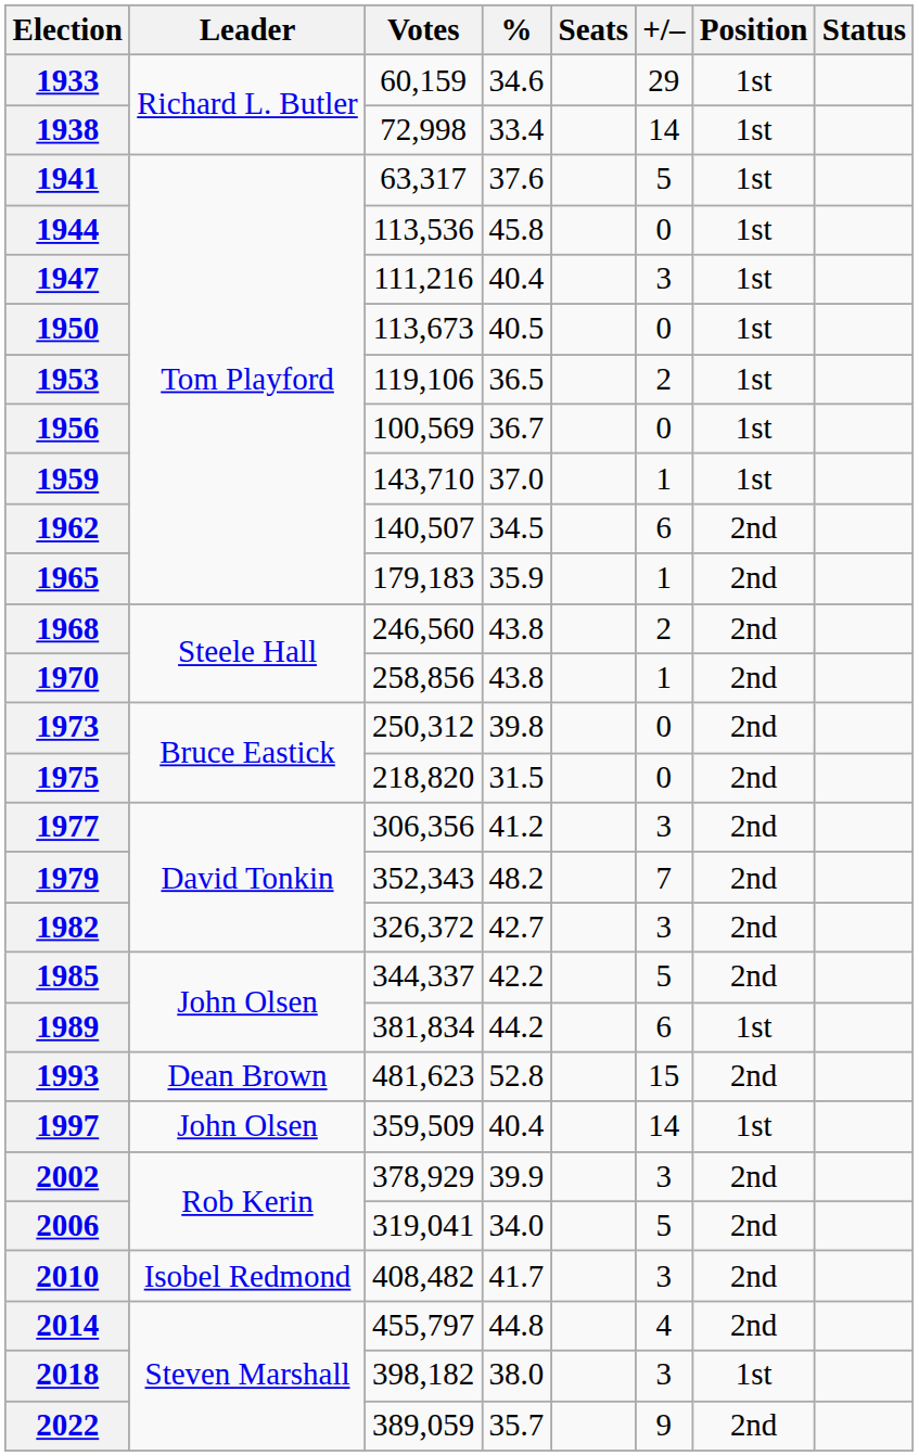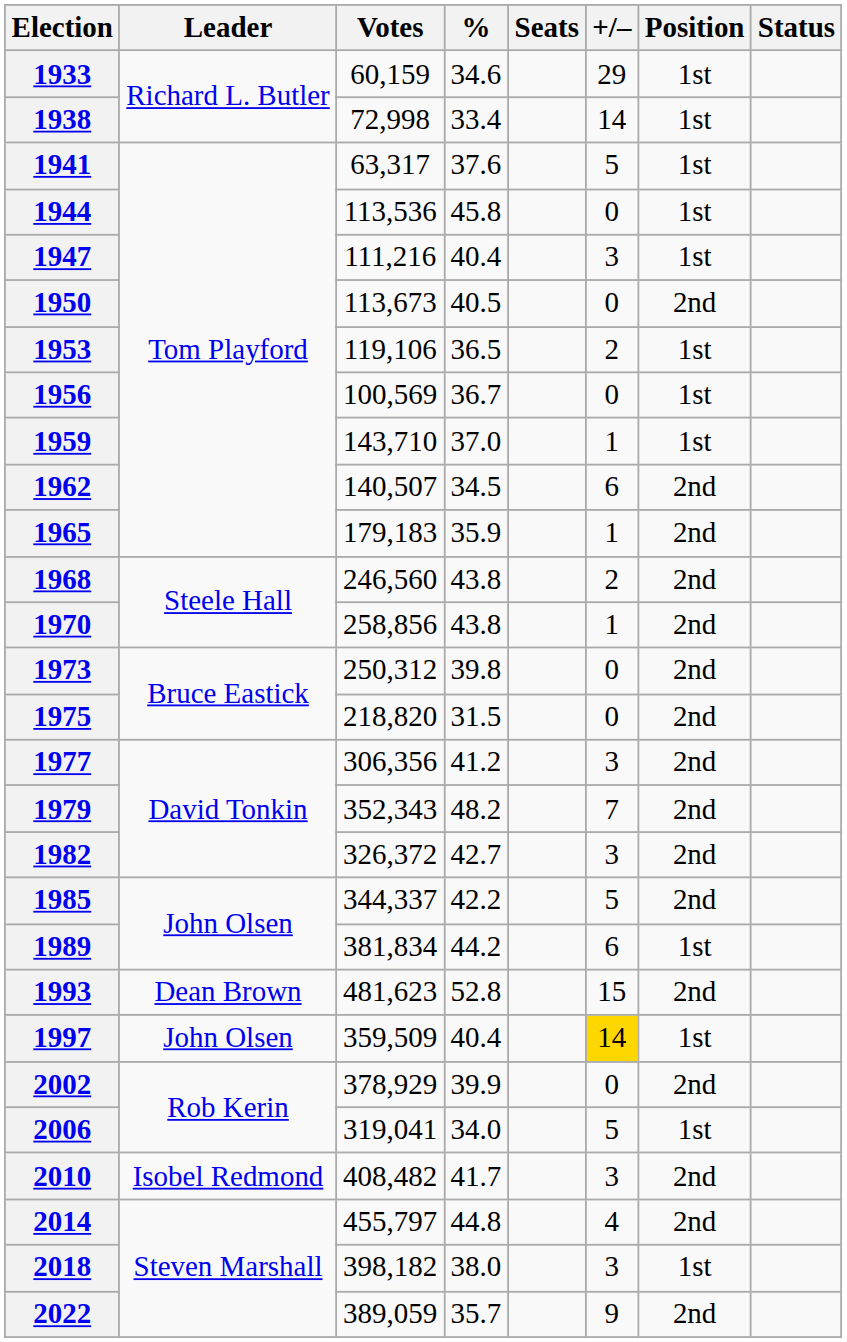1950 | Position: 1st -> 2nd
1997 | +/–: no background -> gold background
2002 | +/–: 3 -> 0
2006 | Position: 2nd -> 1st
